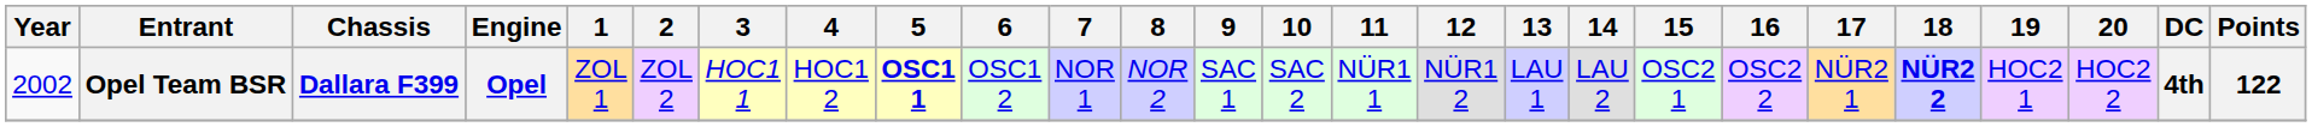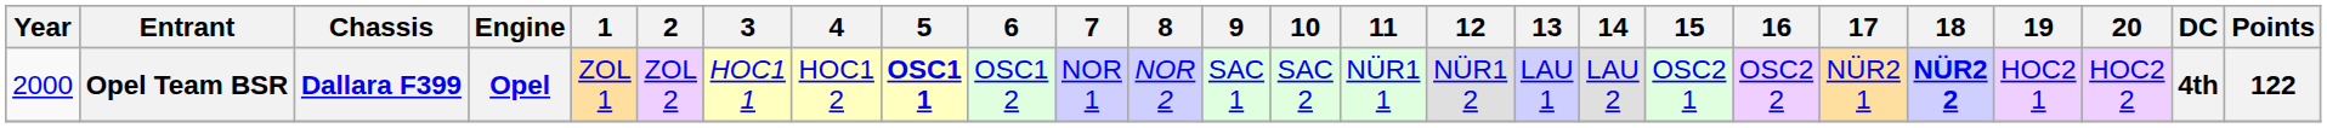Opel Team BSR | Year: 2002 -> 2000
